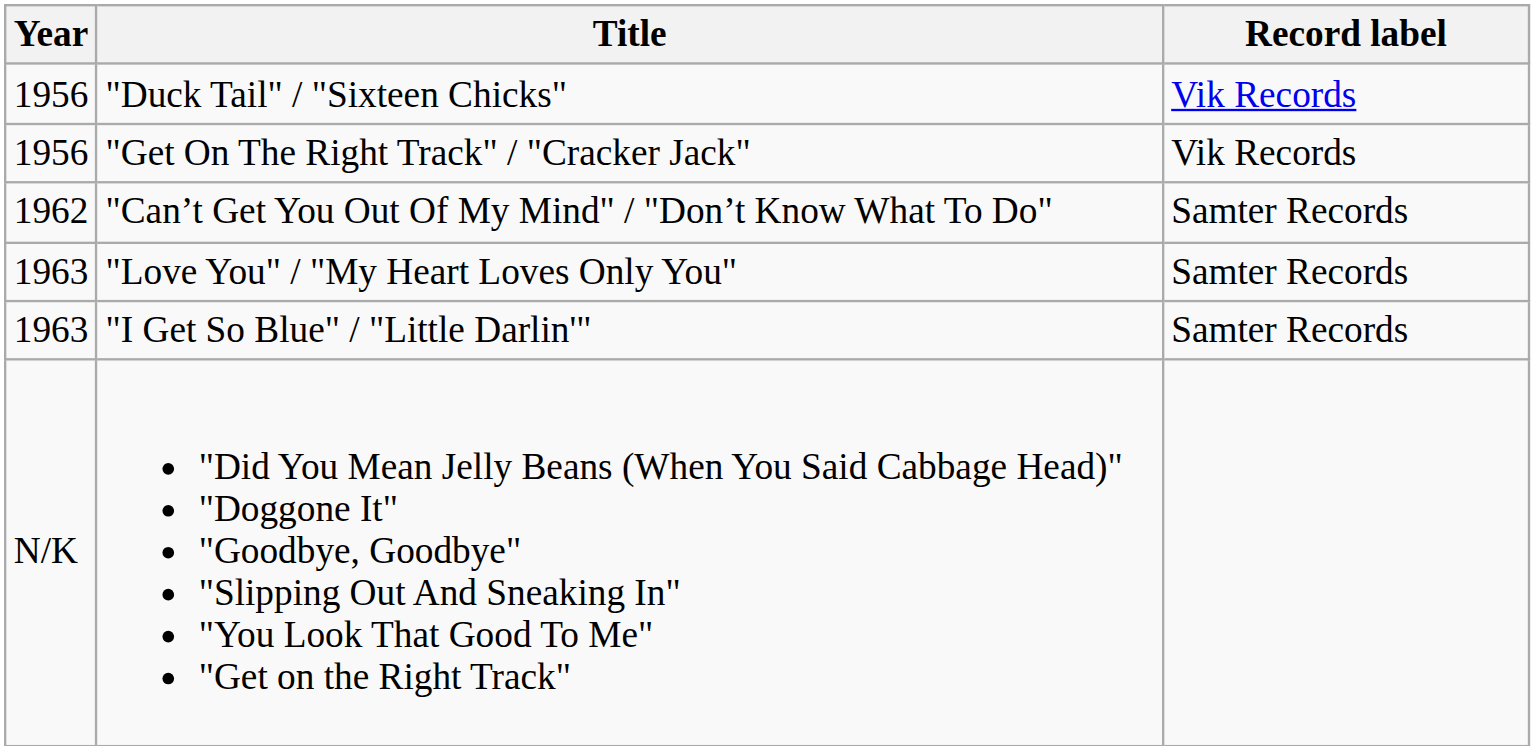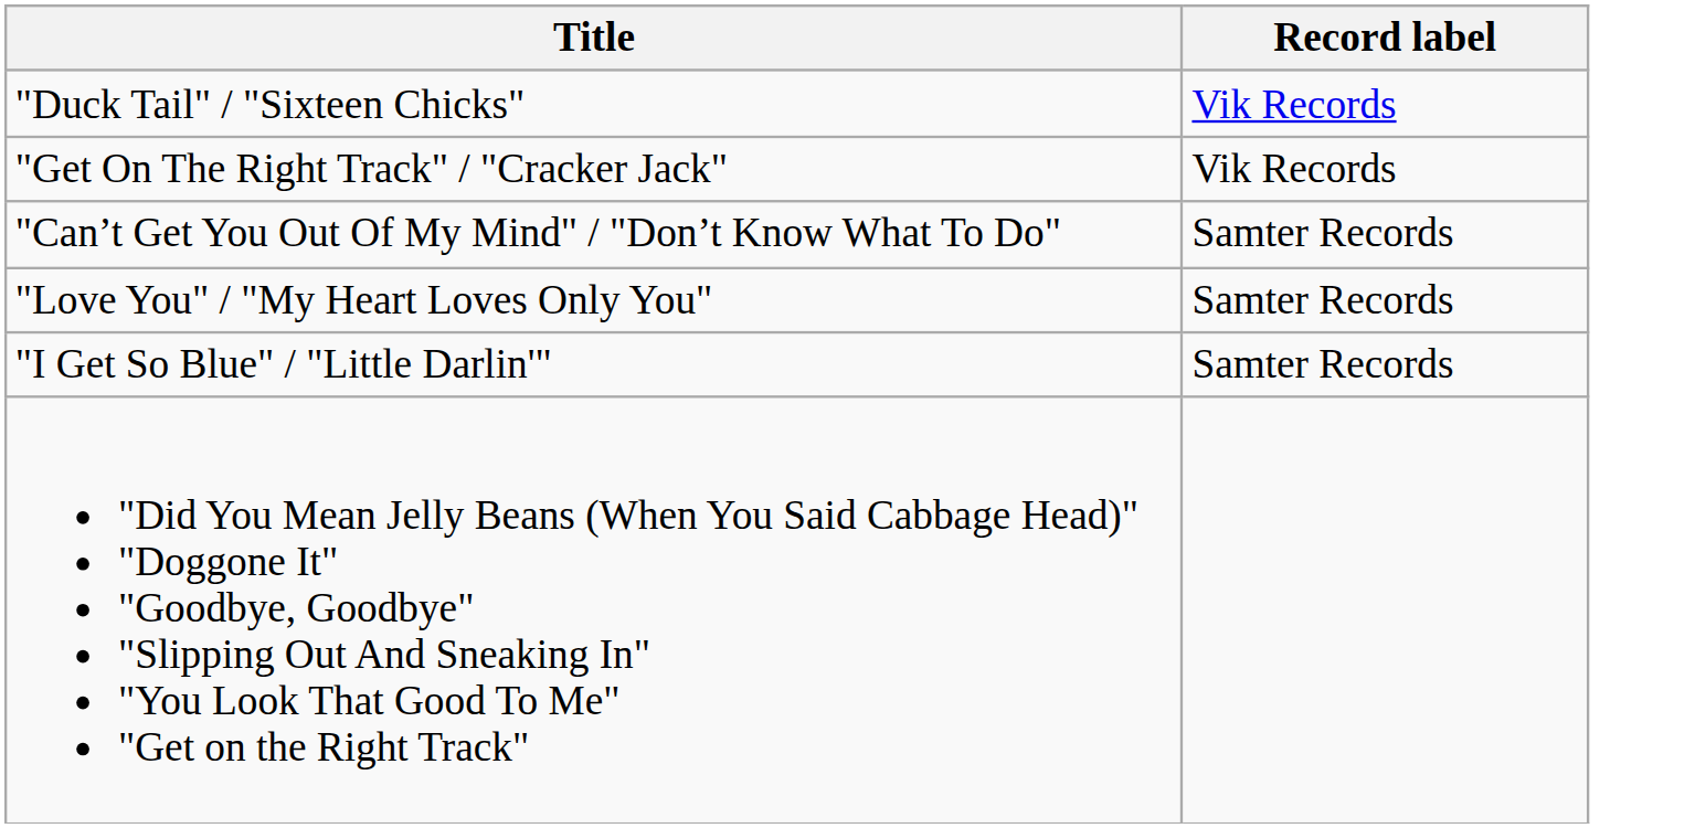- column: Year | 1956 | 1956 | 1962 | 1963 | 1963 | N/K
